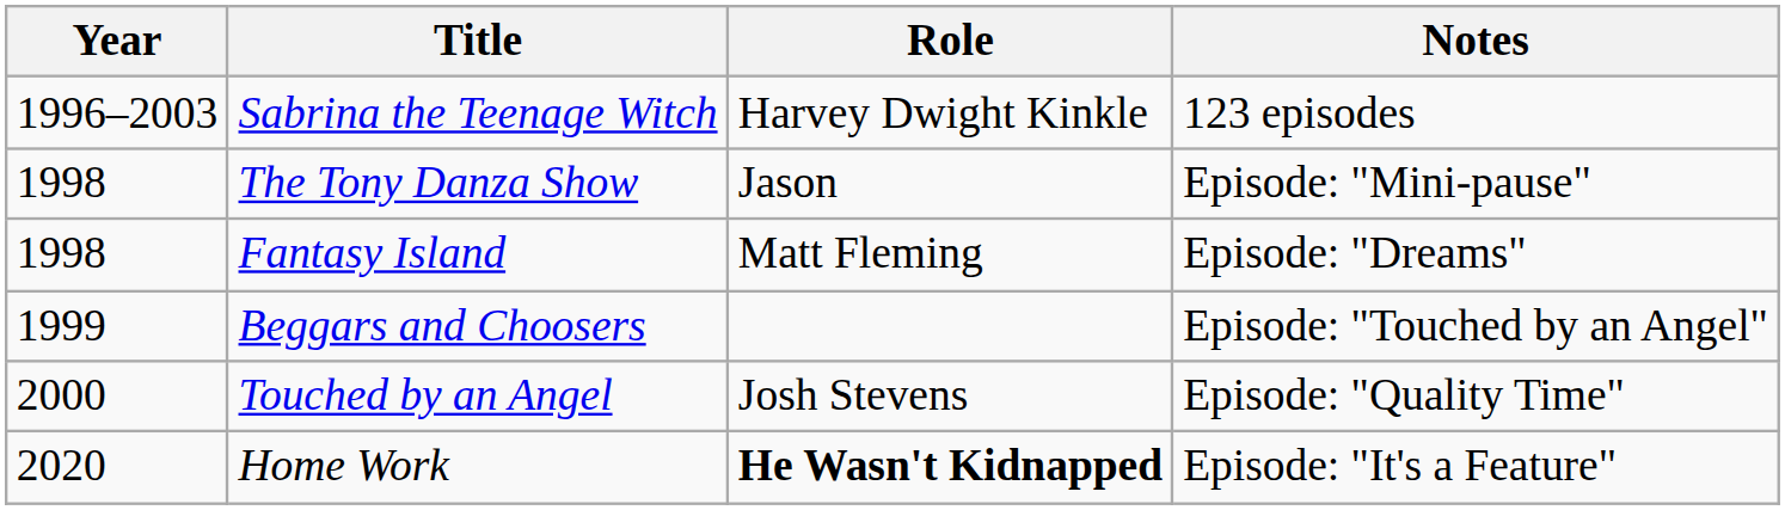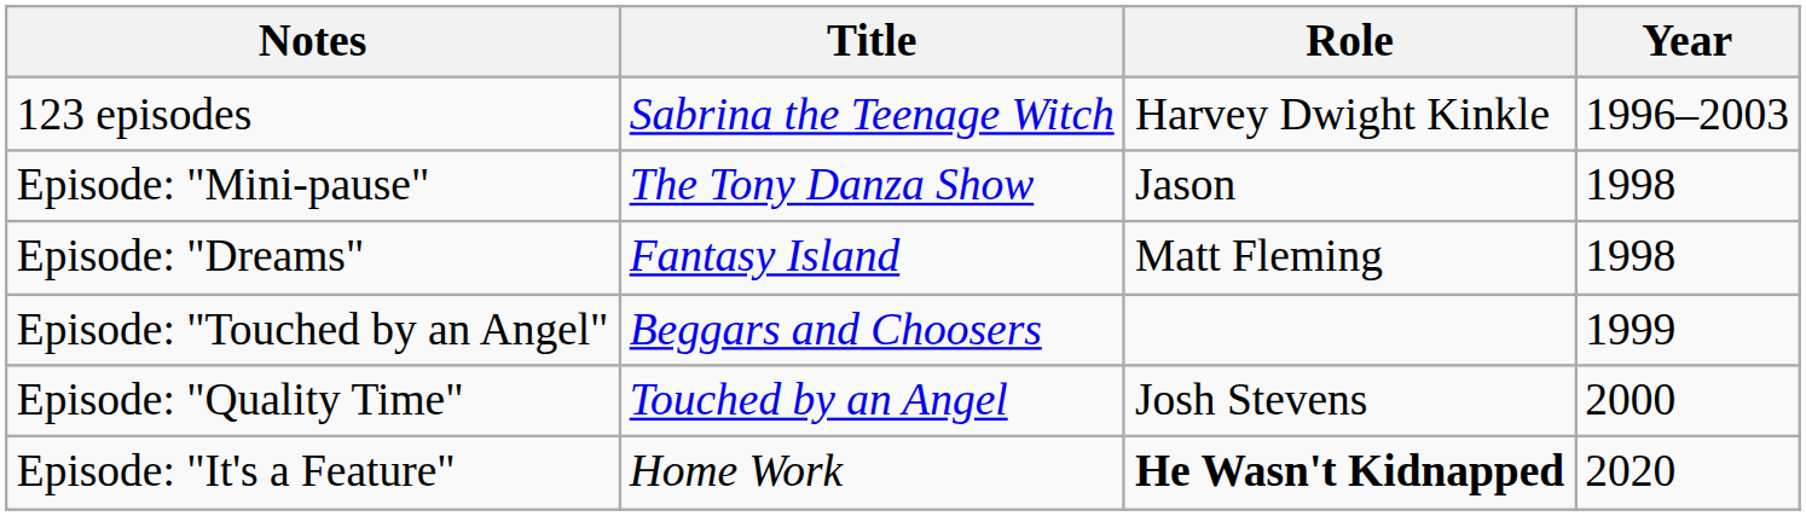columns swapped: Year <-> Notes
